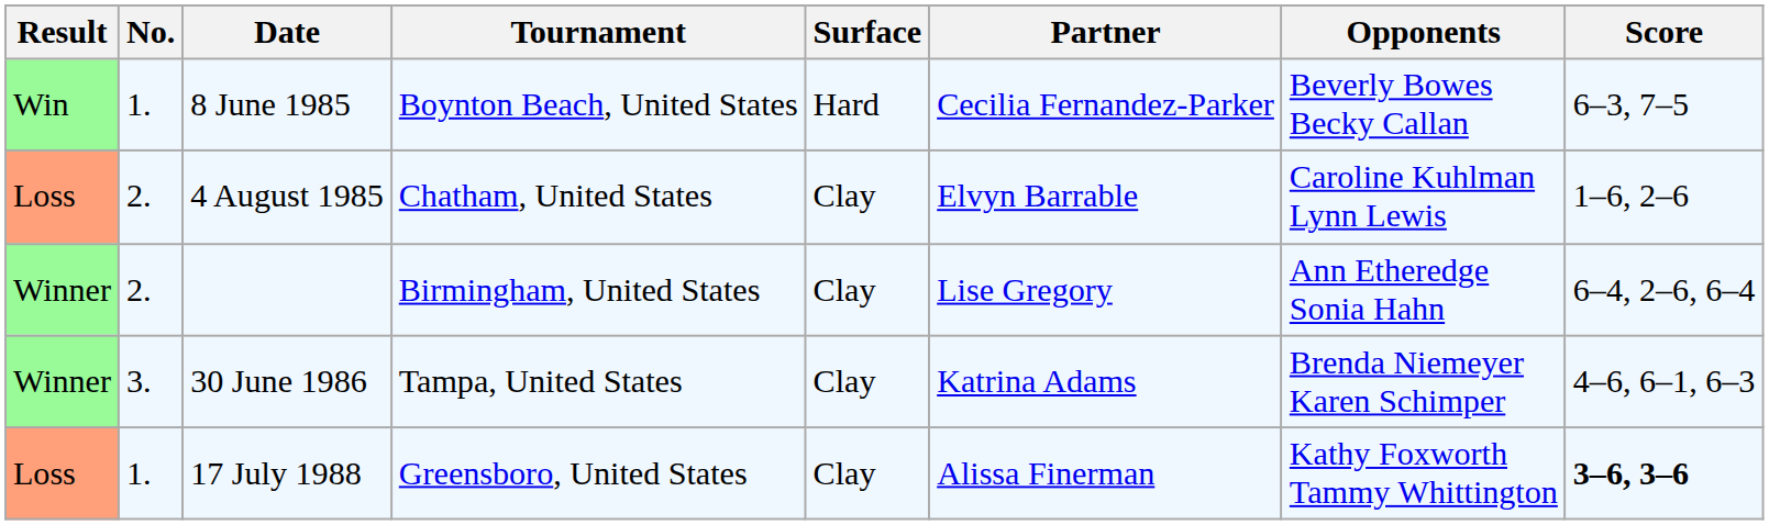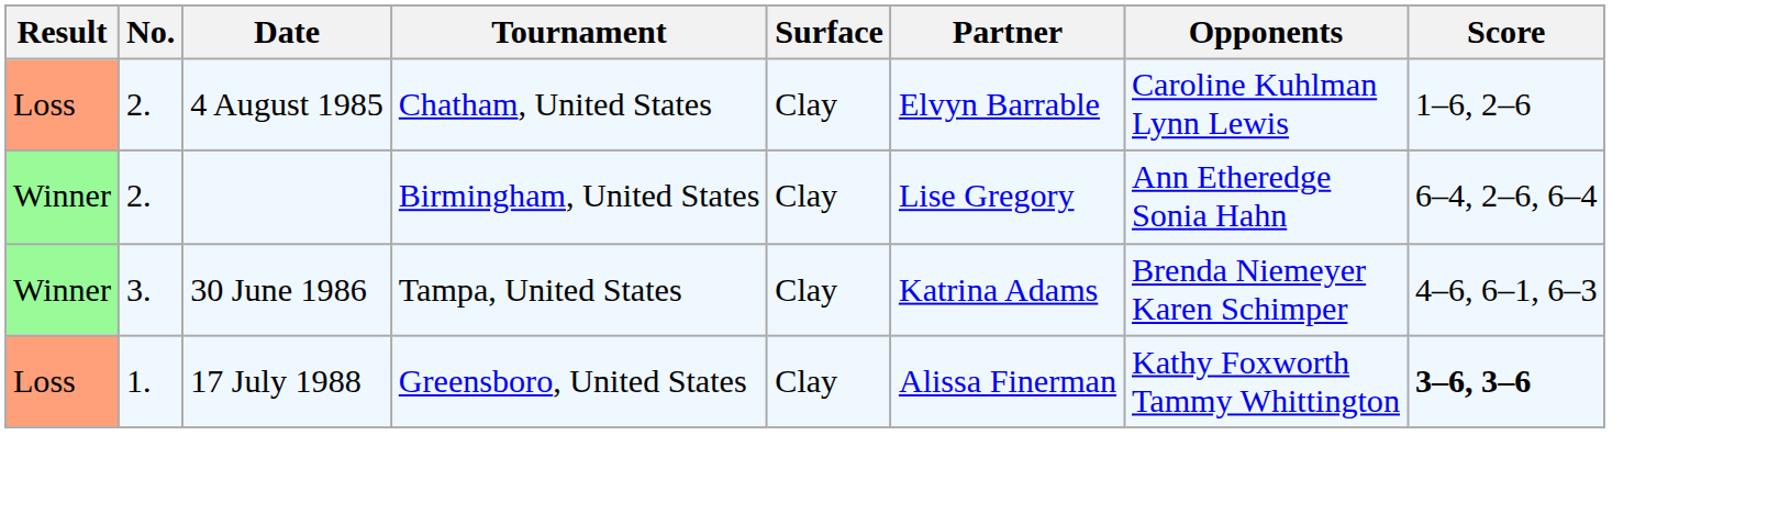- row: Win | 1. | 8 June 1985 | Boynton Beach, United States | Hard | Cecilia Fernandez-Parker | Beverly Bowes Becky Callan | 6–3, 7–5
